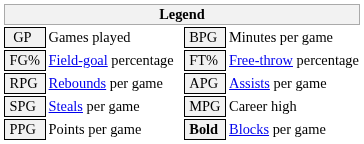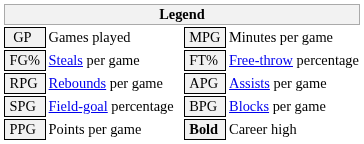GP | column 3: BPG -> MPG
FG% | column 2: Field-goal percentage -> Steals per game
SPG | column 2: Steals per game -> Field-goal percentage
SPG | column 3: MPG -> BPG
SPG | column 4: Career high -> Blocks per game
PPG | column 4: Blocks per game -> Career high
